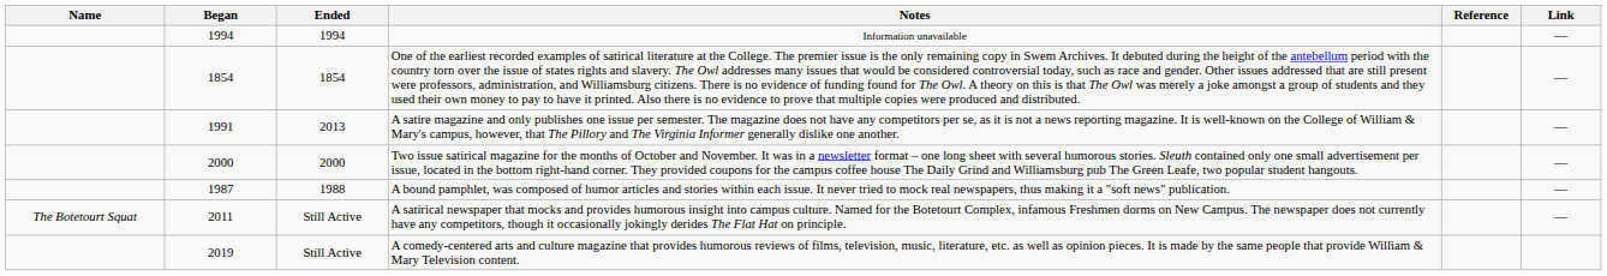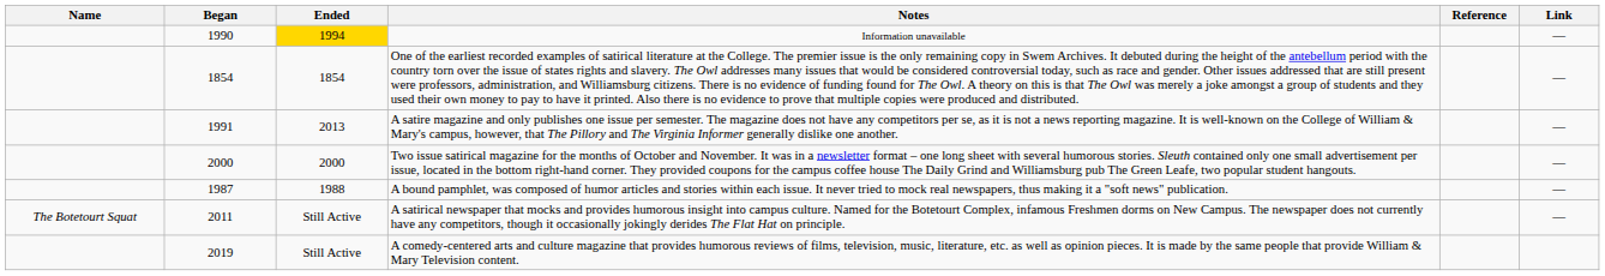Information unavailable | Began: 1994 -> 1990
Information unavailable | Ended: no background -> gold background
